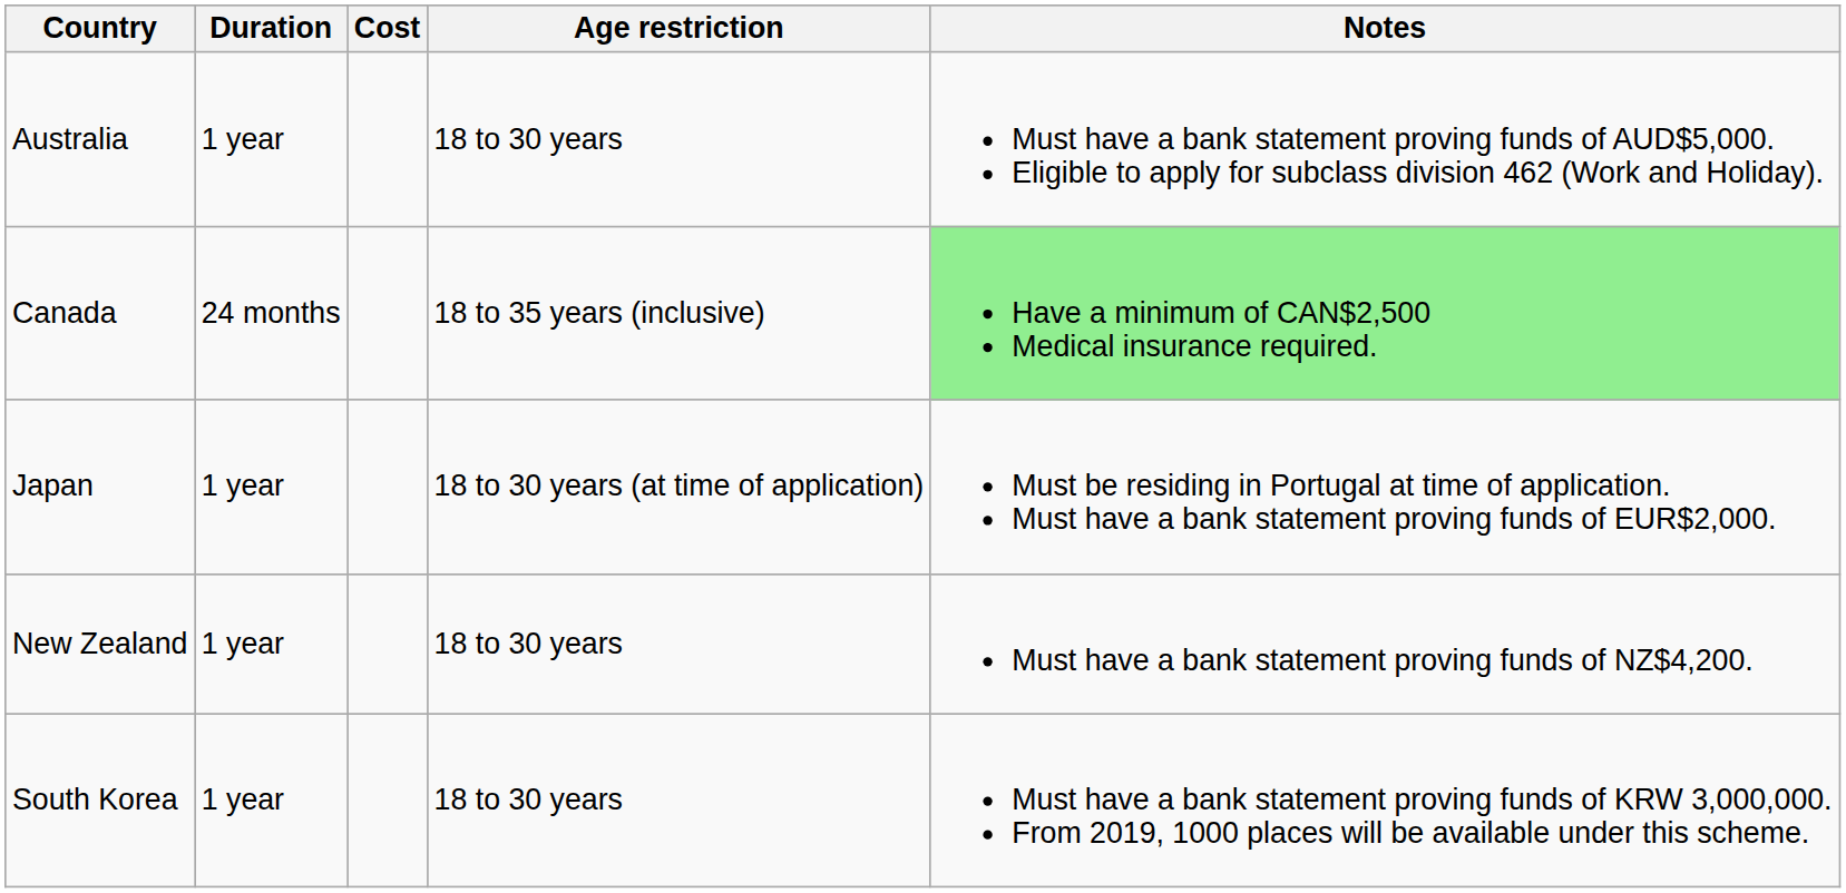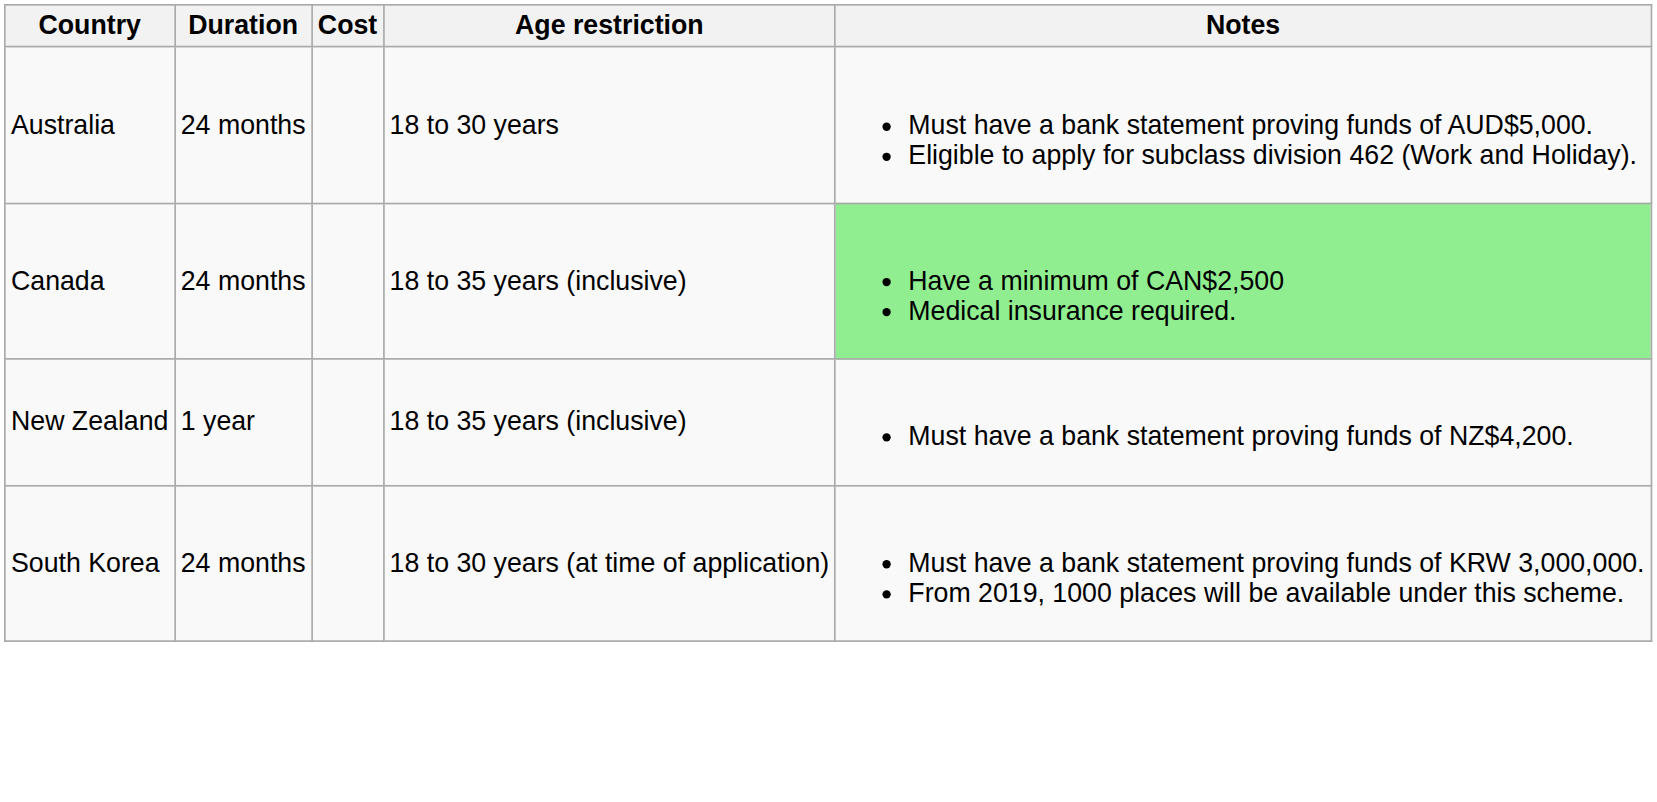Australia | Duration: 1 year -> 24 months
- row: Japan | 1 year | 18 to 30 years (at time of application) | Must be residing in Portugal at time of application. Must have a bank statement proving funds of EUR$2,000.
New Zealand | Age restriction: 18 to 30 years -> 18 to 35 years (inclusive)
South Korea | Duration: 1 year -> 24 months
South Korea | Age restriction: 18 to 30 years -> 18 to 30 years (at time of application)
